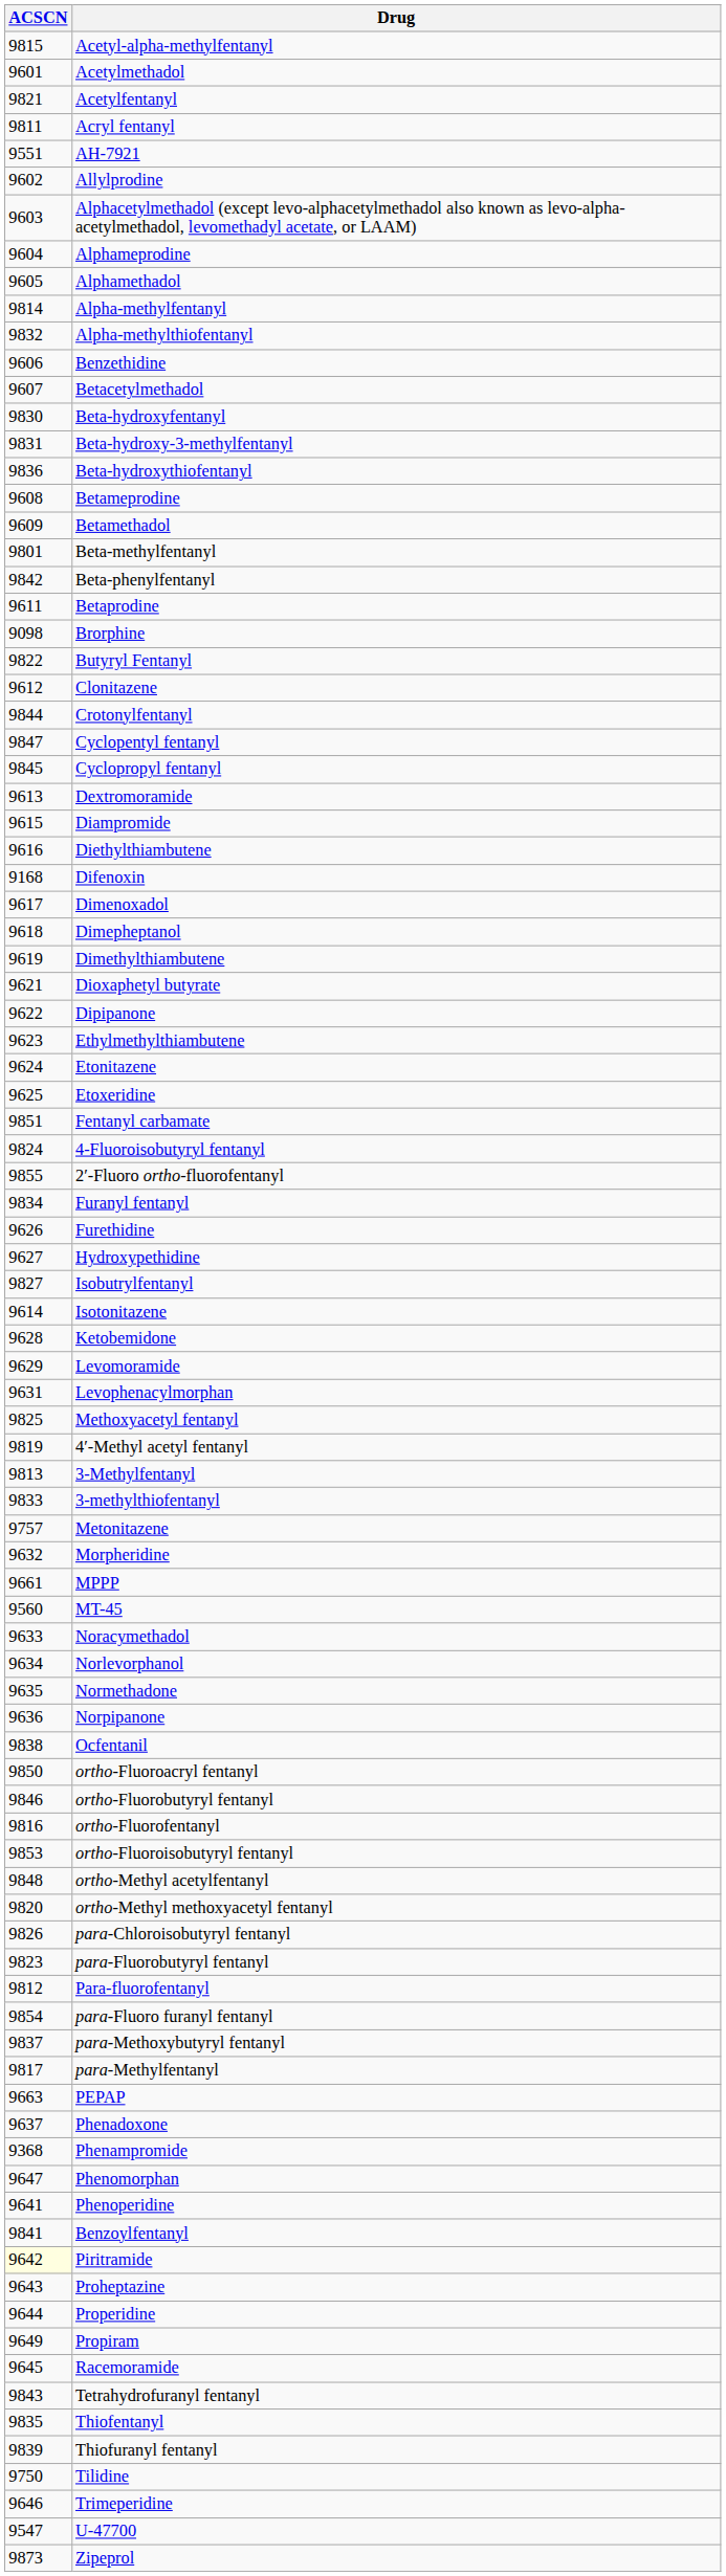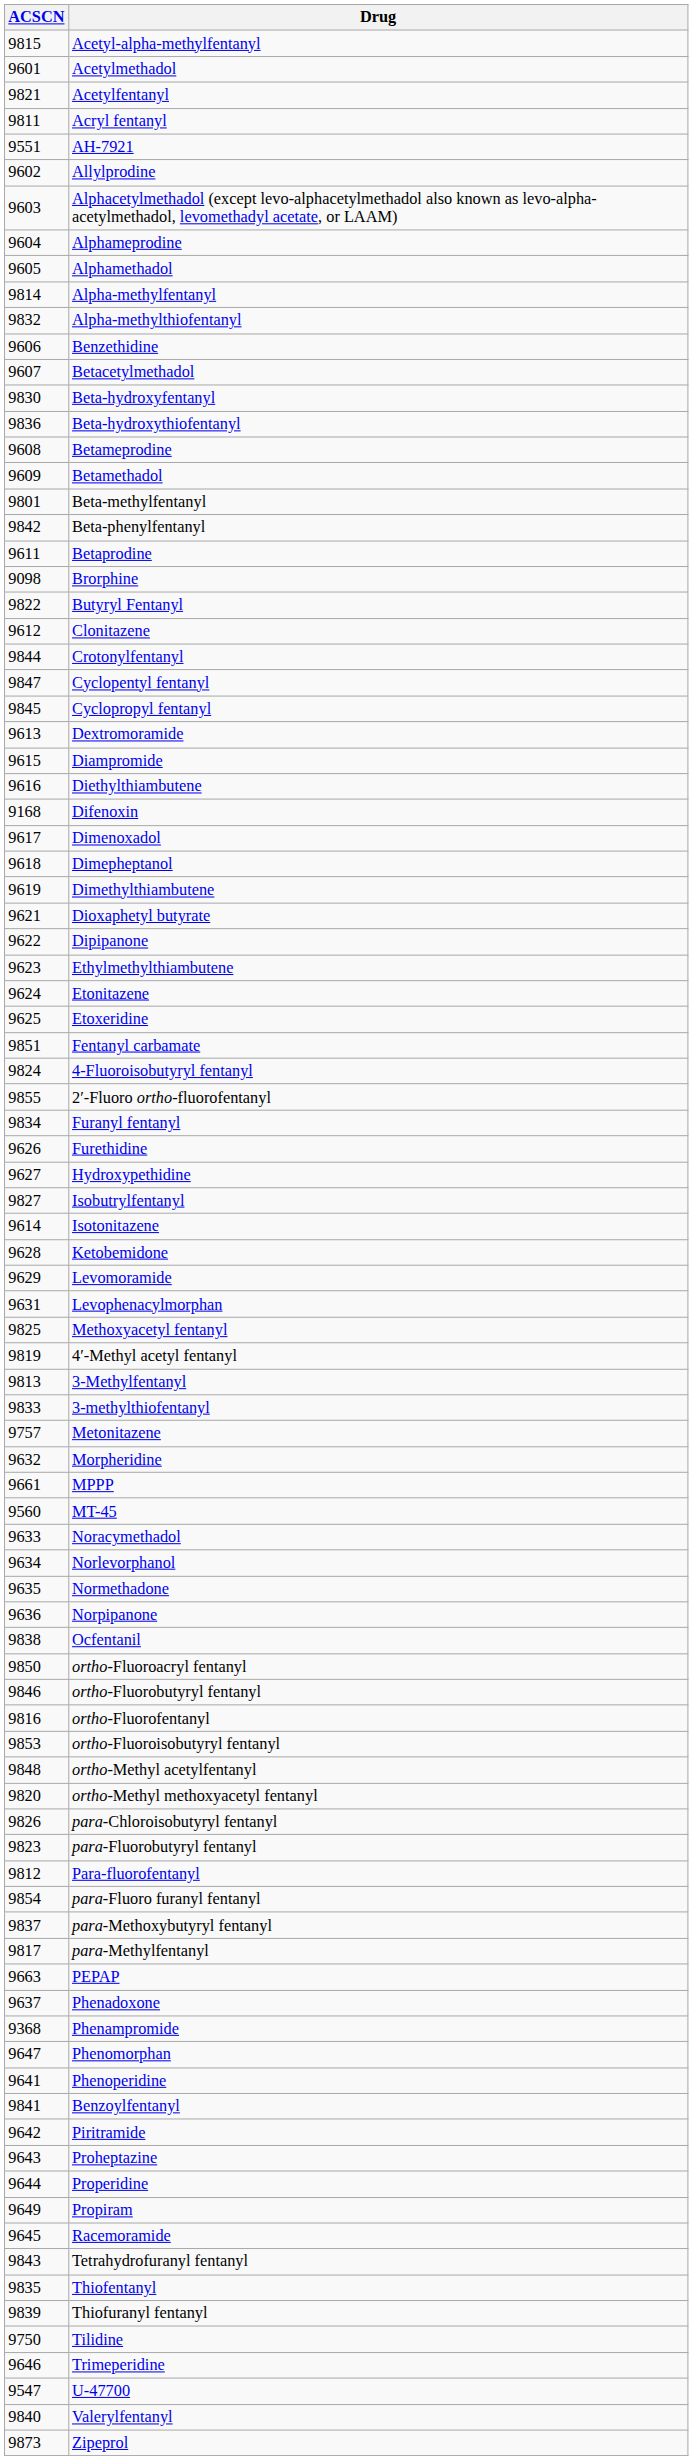- row: 9831 | Beta-hydroxy-3-methylfentanyl
Piritramide | ACSCN: lightyellow background -> no background
+ row: 9840 | Valerylfentanyl
